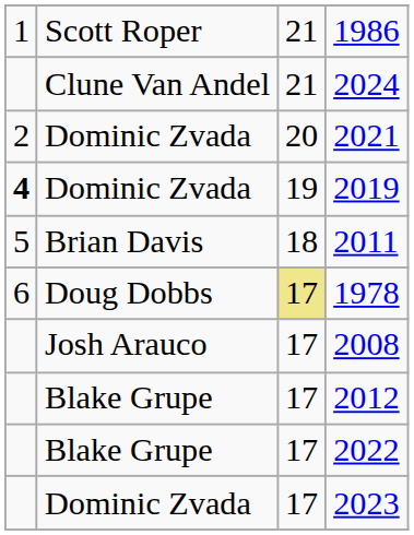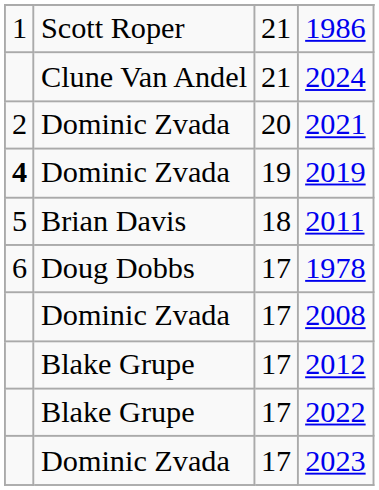1978 | column 3: khaki background -> no background
2008 | column 2: Josh Arauco -> Dominic Zvada
